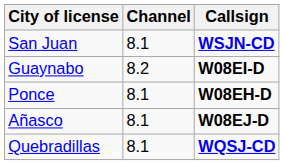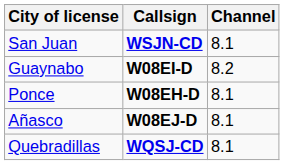columns swapped: Callsign <-> Channel
